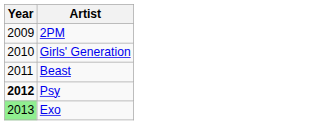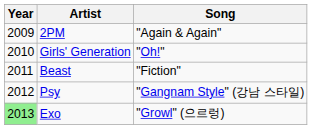+ column: Song | "Again & Again" | "Oh!" | "Fiction" | "Gangnam Style" (강남 스타일) | "Growl" (으르렁)
Psy | Year: bold -> normal
